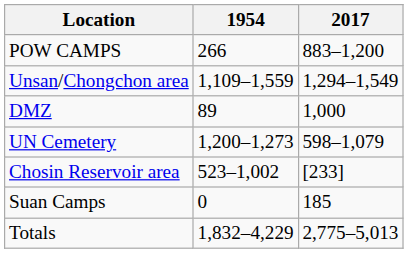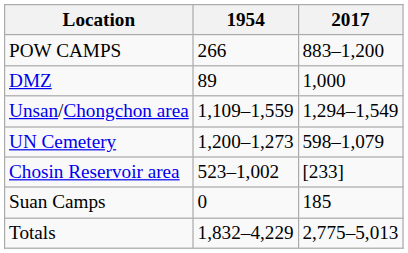rows swapped: Unsan/Chongchon area <-> DMZ
